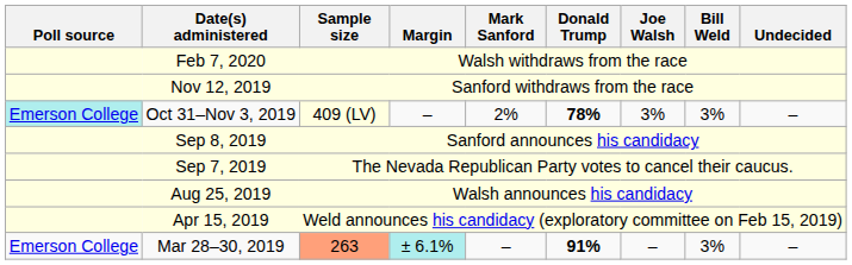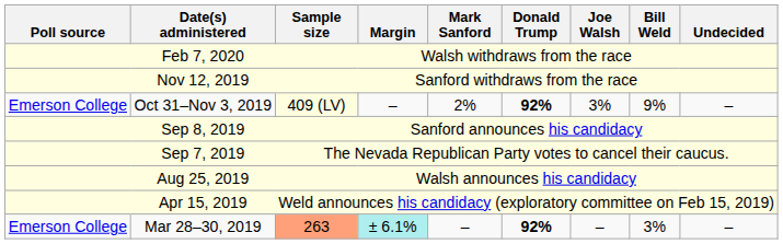Oct 31–Nov 3, 2019 | Poll source: paleturquoise background -> no background
Oct 31–Nov 3, 2019 | Donald Trump: 78% -> 92%
Oct 31–Nov 3, 2019 | Bill Weld: 3% -> 9%
Mar 28–30, 2019 | Donald Trump: 91% -> 92%
